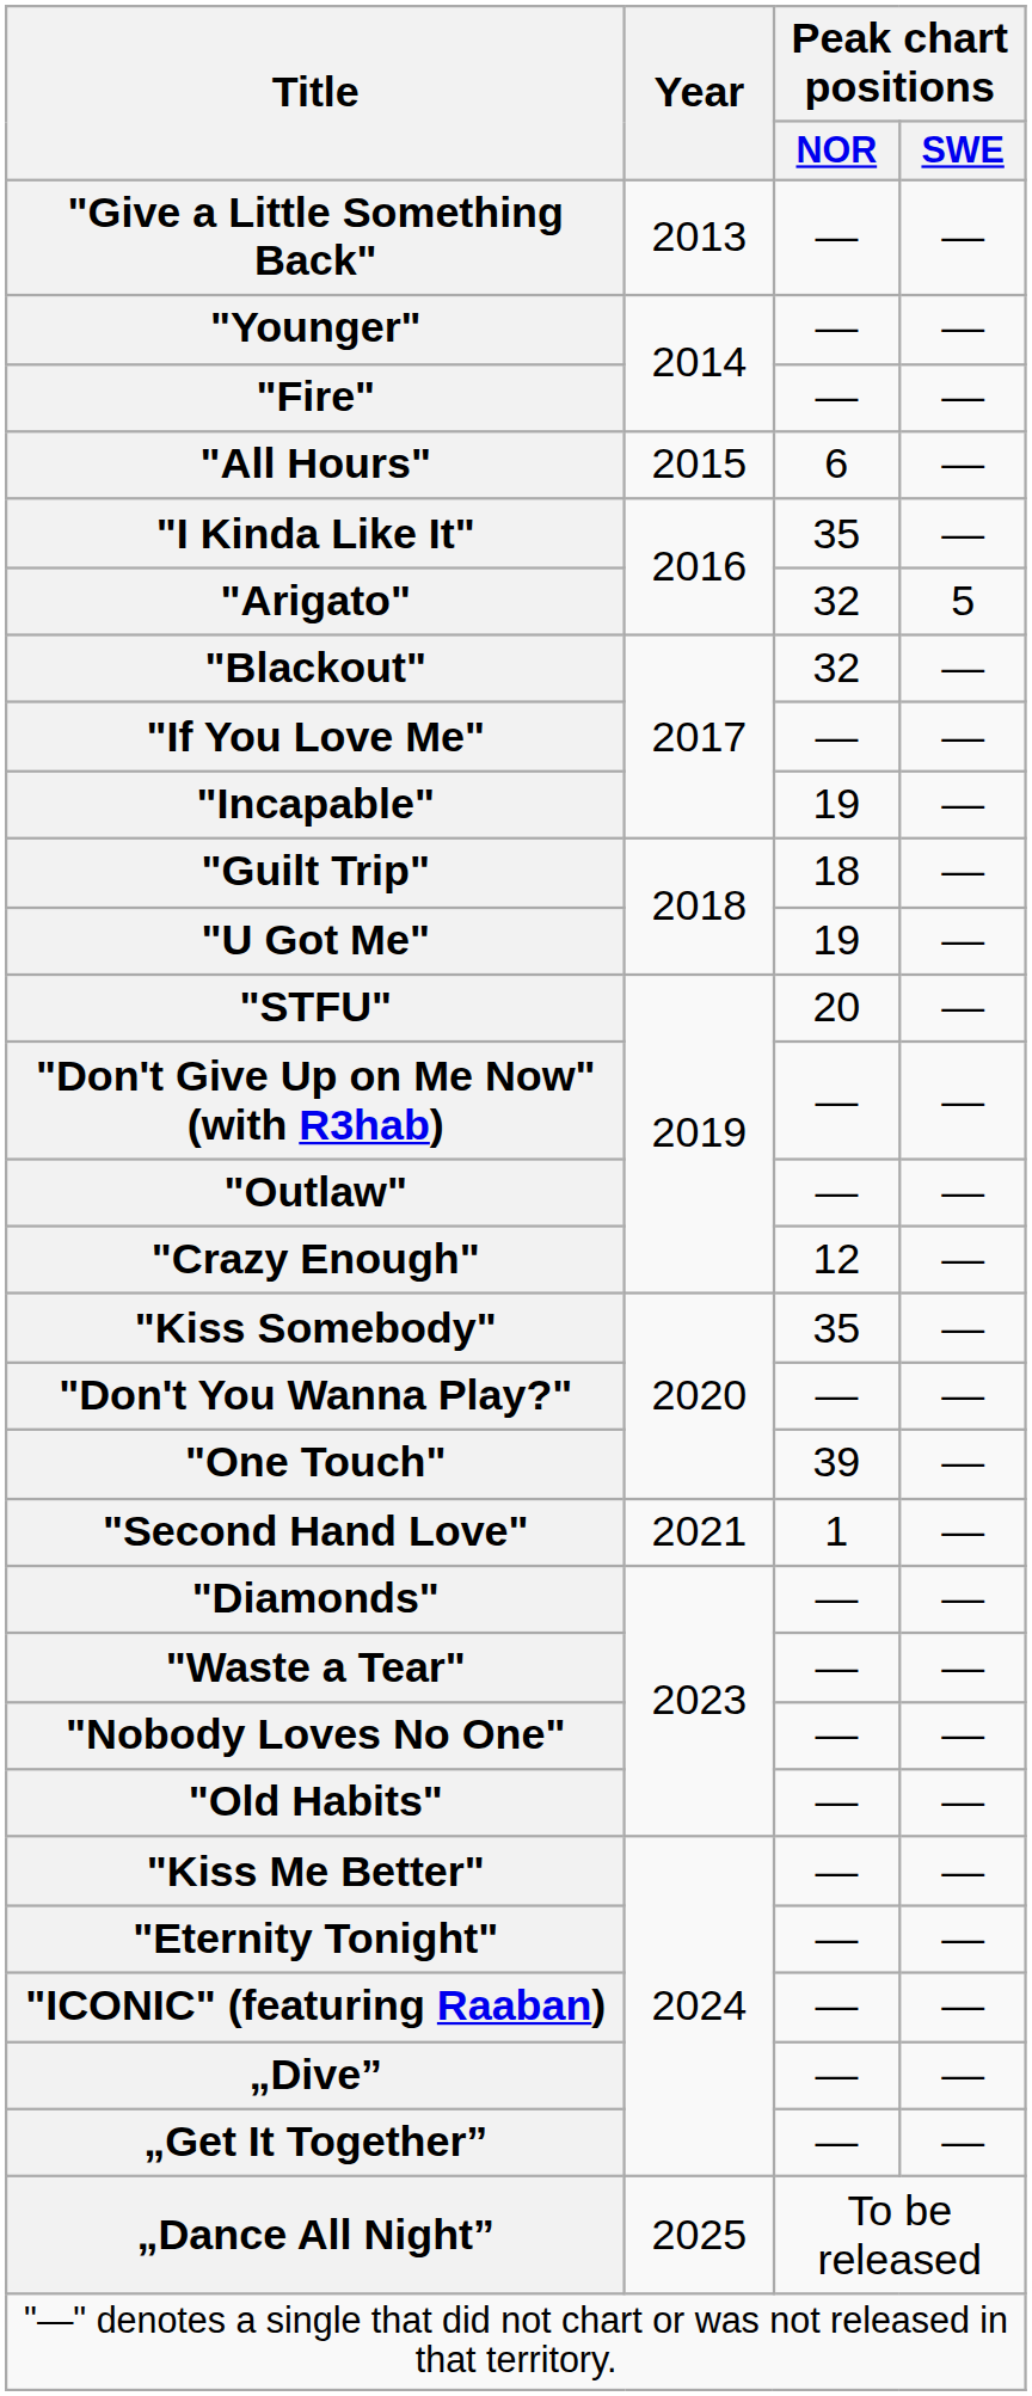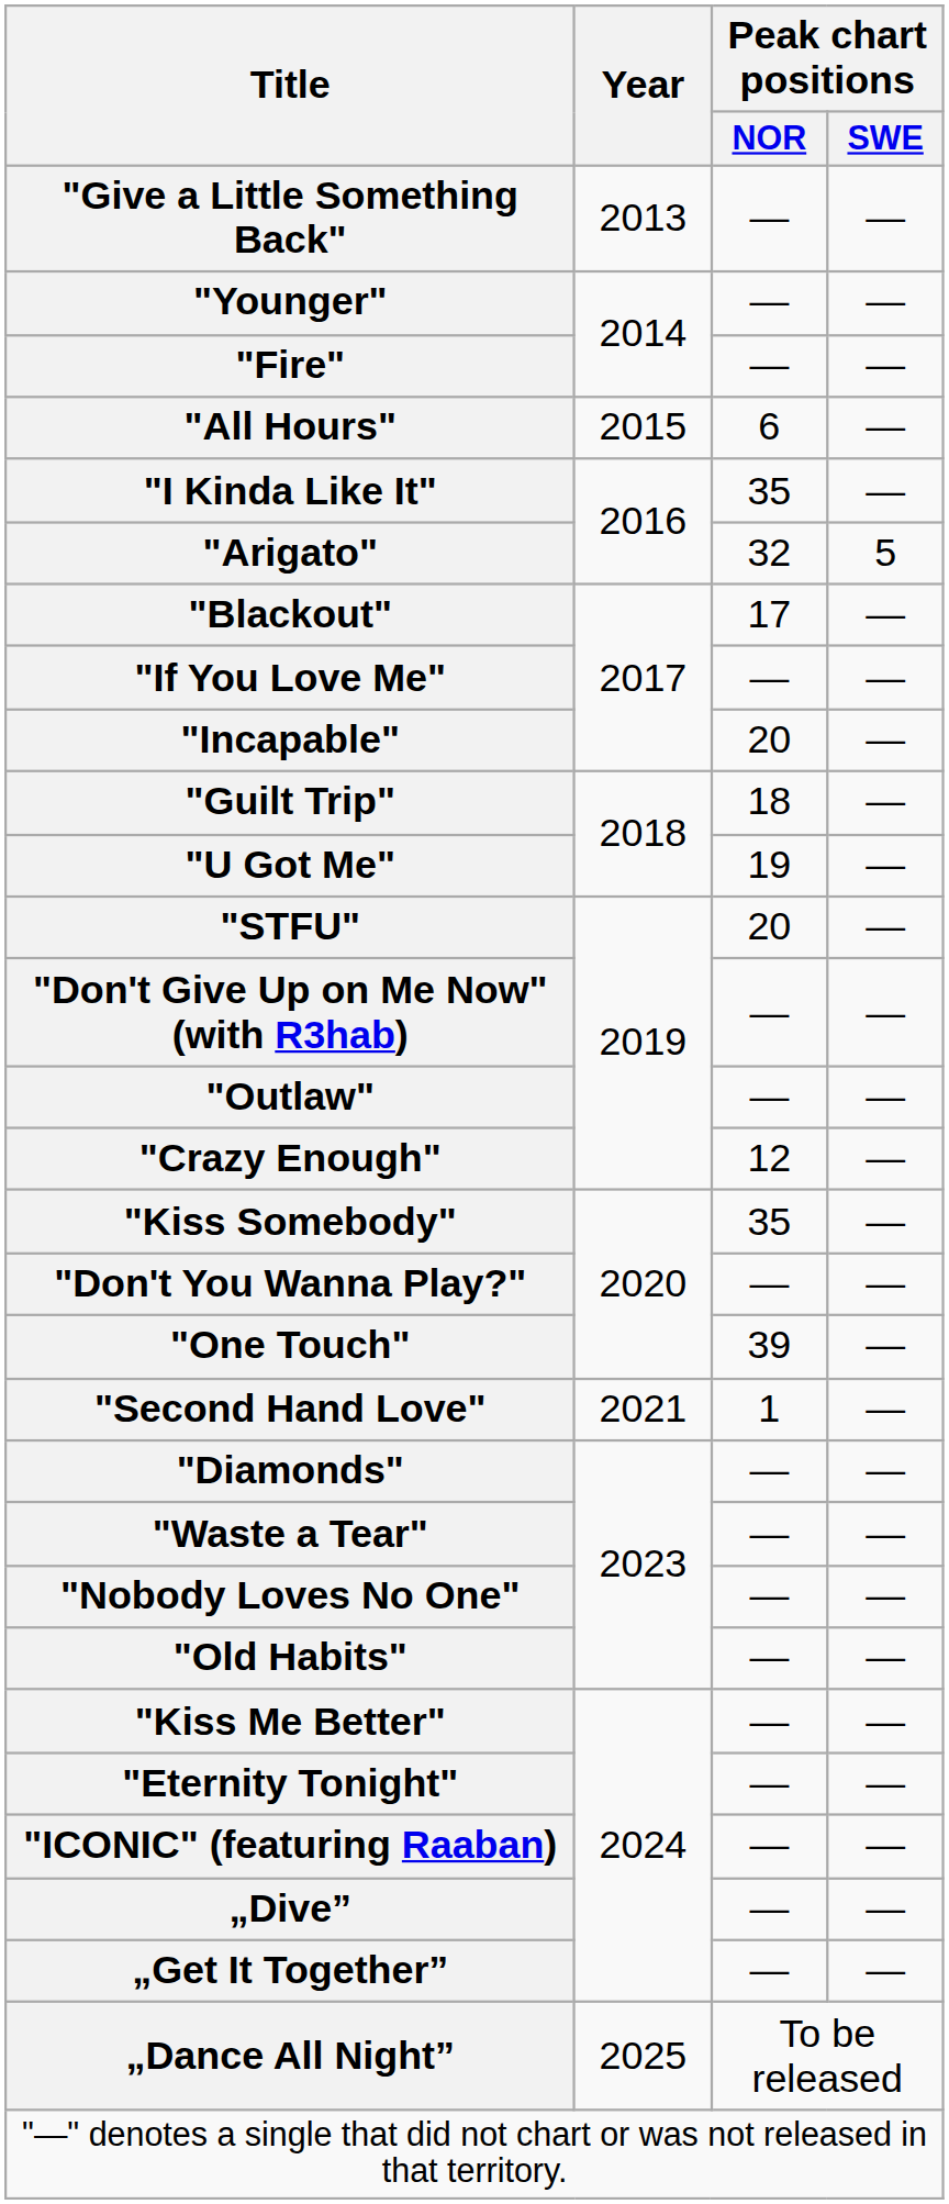"Blackout" | Peak chart positions / NOR: 32 -> 17
"Incapable" | Peak chart positions / NOR: 19 -> 20
